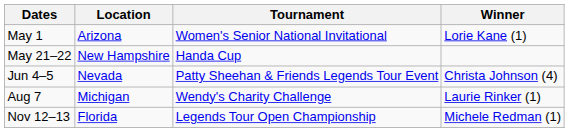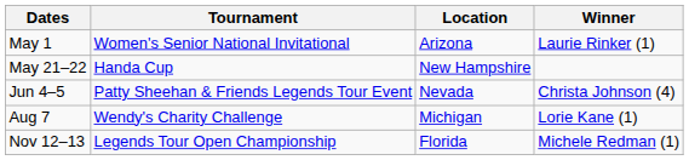columns swapped: Tournament <-> Location
May 1 | Winner: Lorie Kane (1) -> Laurie Rinker (1)
Aug 7 | Winner: Laurie Rinker (1) -> Lorie Kane (1)
